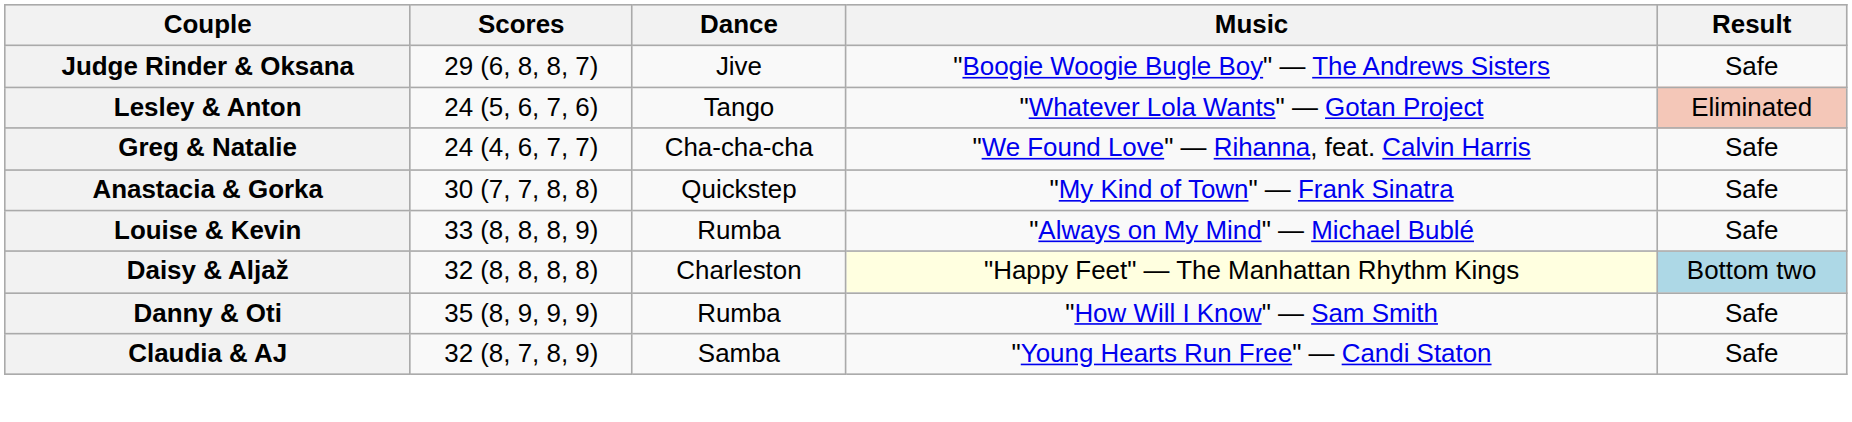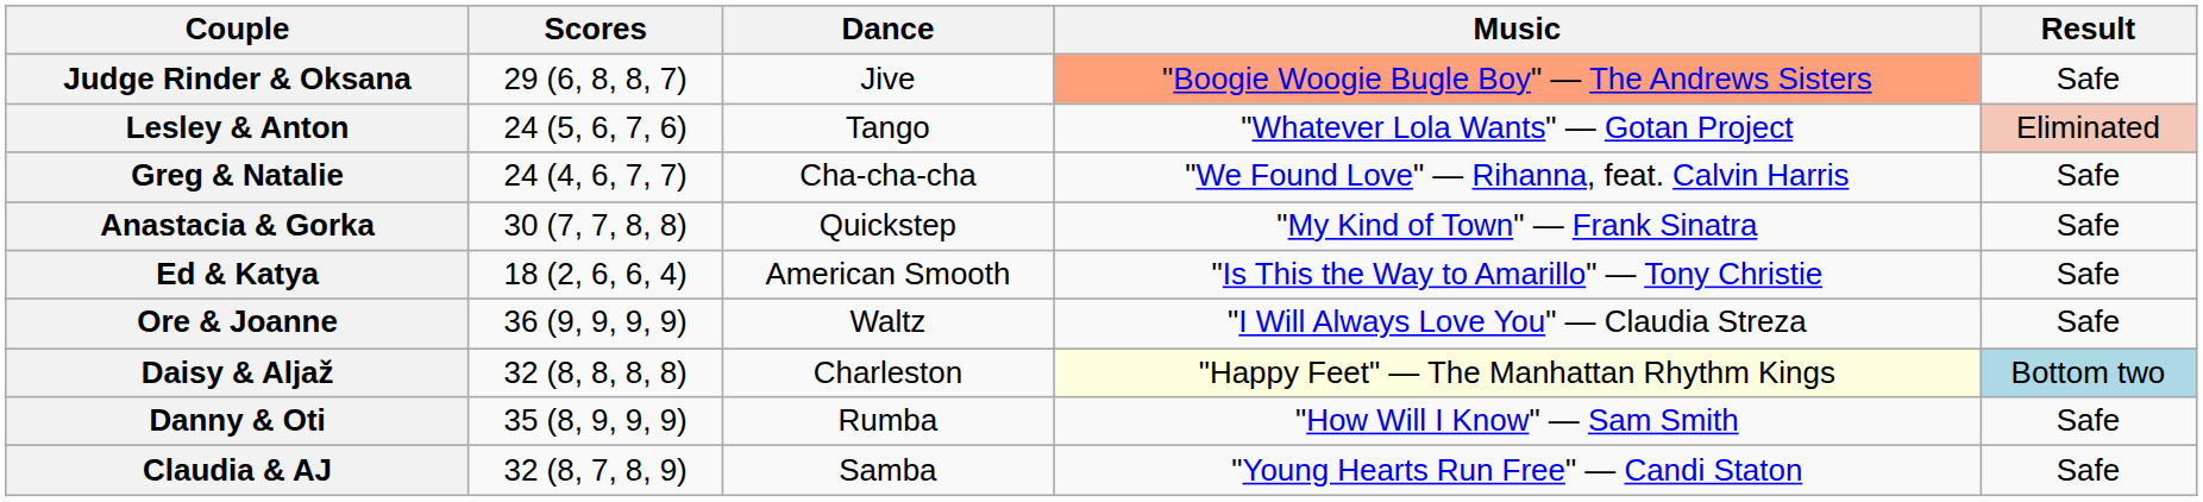Judge Rinder & Oksana | Music: no background -> lightsalmon background
- row: Louise & Kevin | 33 (8, 8, 8, 9) | Rumba | "Always on My Mind" — Michael Bublé | Safe
+ row: Ed & Katya | 18 (2, 6, 6, 4) | American Smooth | "Is This the Way to Amarillo" — Tony Christie | Safe
+ row: Ore & Joanne | 36 (9, 9, 9, 9) | Waltz | "I Will Always Love You" — Claudia Streza | Safe
